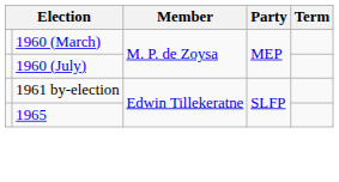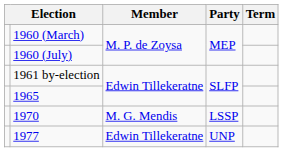+ row: 1970 | M. G. Mendis | LSSP
+ row: 1977 | Edwin Tillekeratne | UNP
